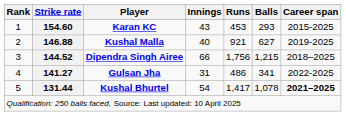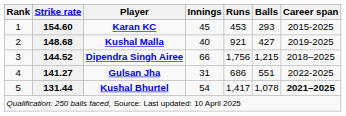Karan KC | Innings: 43 -> 45
Kushal Malla | Strike rate: 146.88 -> 148.68
Kushal Malla | Balls: 627 -> 427
Gulsan Jha | Runs: 486 -> 686
Gulsan Jha | Balls: 341 -> 551
